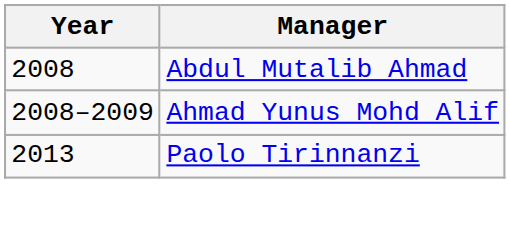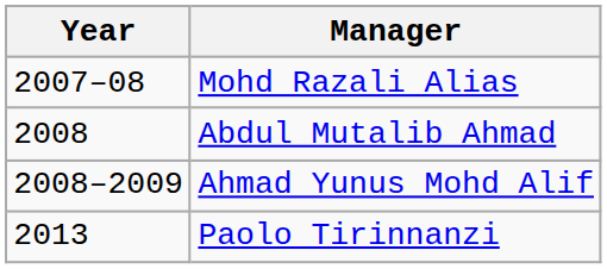+ row: 2007–08 | Mohd Razali Alias
